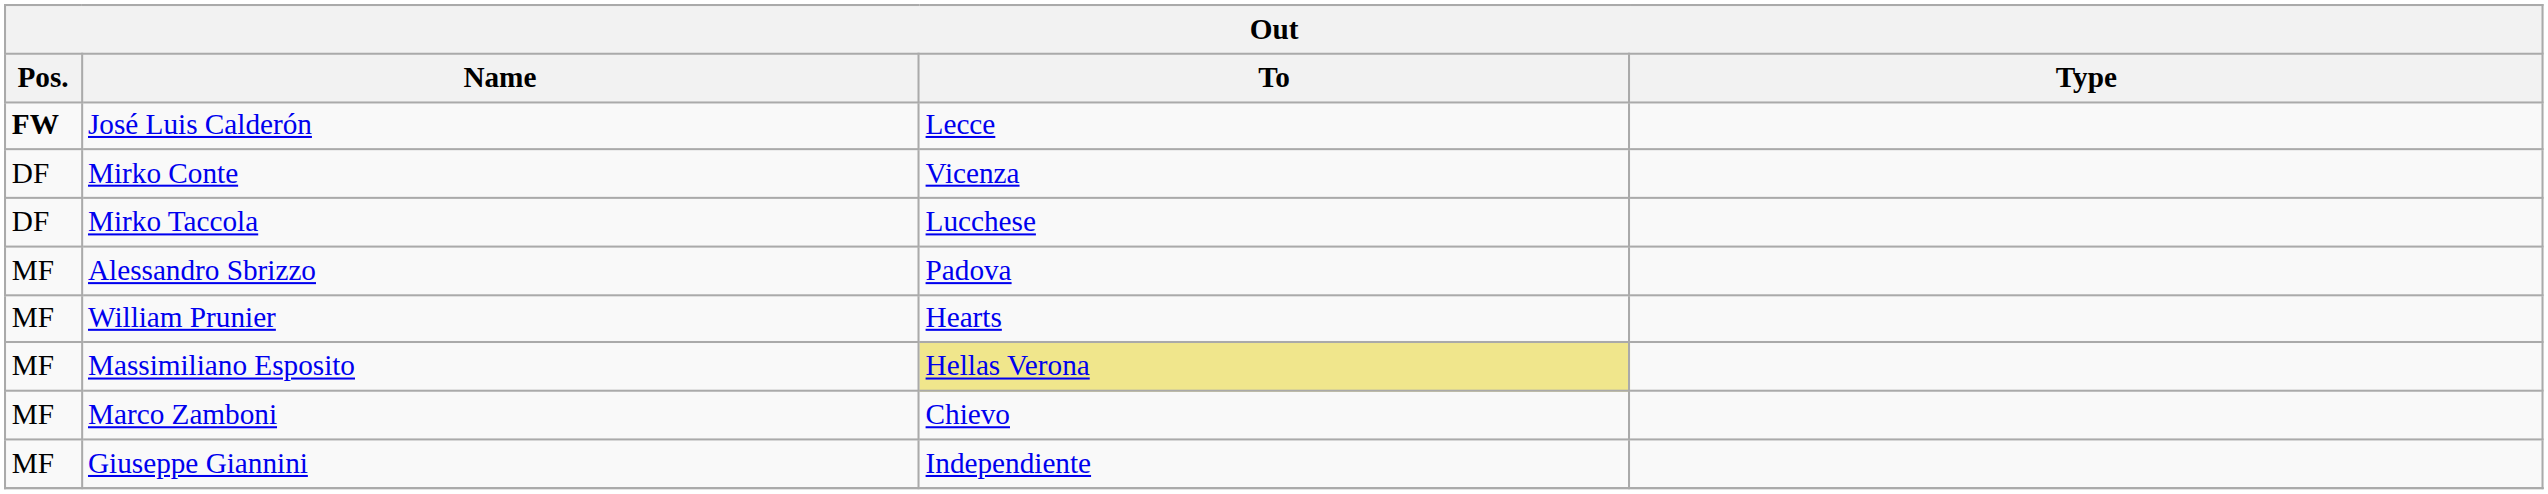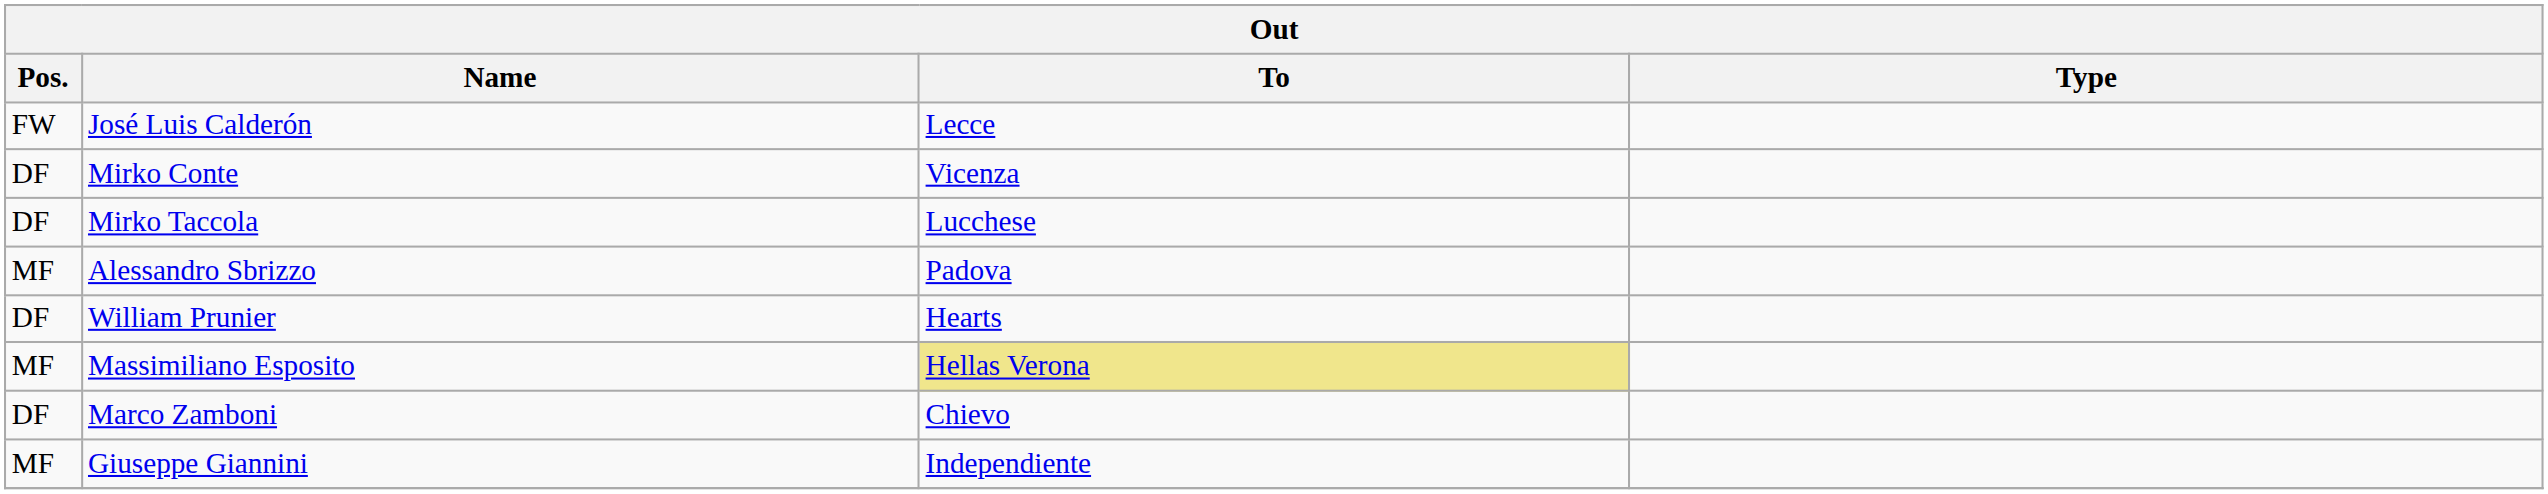José Luis Calderón | Pos.: bold -> normal
William Prunier | Pos.: MF -> DF
Marco Zamboni | Pos.: MF -> DF
